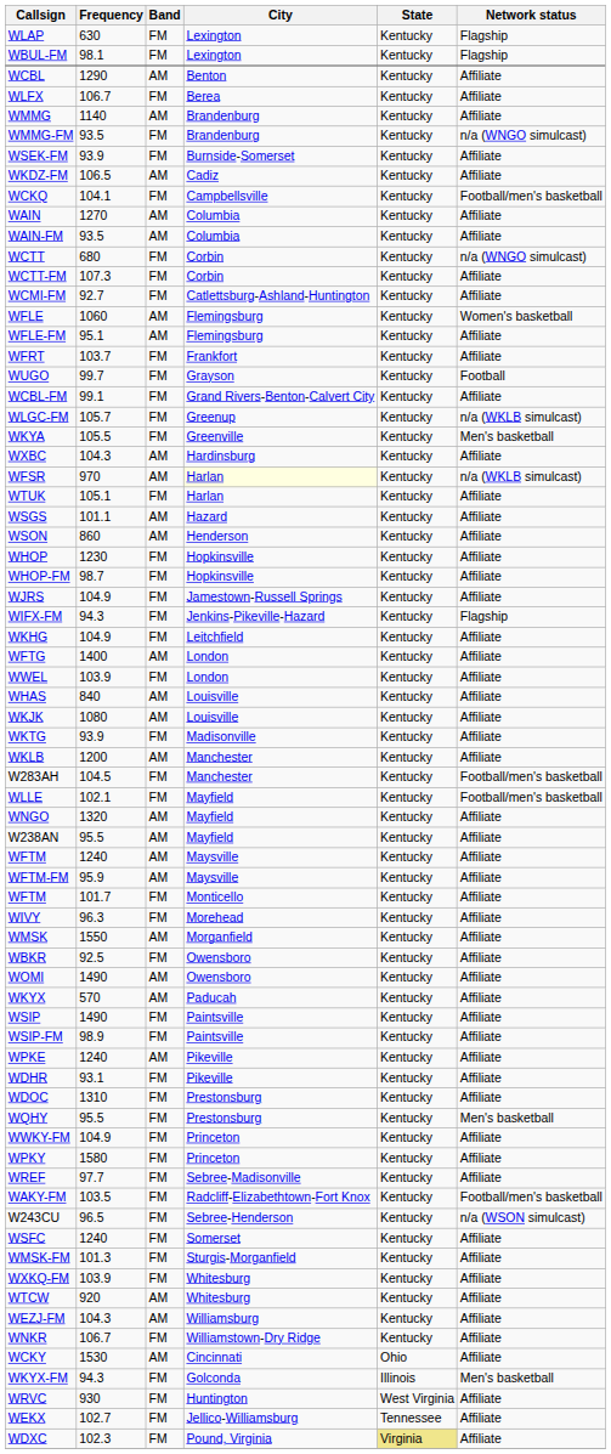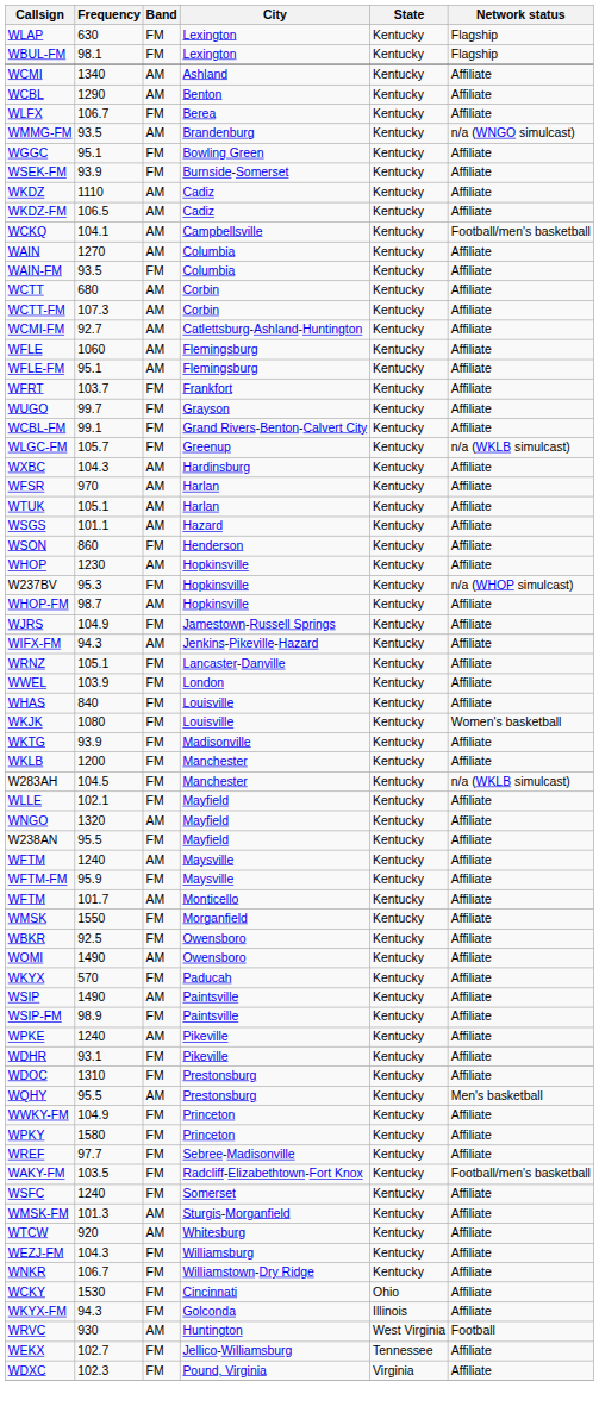+ row: WCMI | 1340 | AM | Ashland | Kentucky | Affiliate
- row: WMMG | 1140 | AM | Brandenburg | Kentucky | Affiliate
WMMG-FM | Band: FM -> AM
+ row: WGGC | 95.1 | FM | Bowling Green | Kentucky | Affiliate
+ row: WKDZ | 1110 | AM | Cadiz | Kentucky | Affiliate
WCKQ | Band: FM -> AM
WAIN-FM | Band: AM -> FM
WCTT | Band: FM -> AM
WCTT | Network status: n/a (WNGO simulcast) -> Affiliate
WCTT-FM | Band: FM -> AM
WCMI-FM | Band: FM -> AM
WFLE | Network status: Women's basketball -> Affiliate
WUGO | Network status: Football -> Affiliate
- row: WKYA | 105.5 | FM | Greenville | Kentucky | Men's basketball
WFSR | City: lightyellow background -> no background
WFSR | Network status: n/a (WKLB simulcast) -> Affiliate
WTUK | Band: FM -> AM
WSON | Band: AM -> FM
WHOP | Band: FM -> AM
+ row: W237BV | 95.3 | FM | Hopkinsville | Kentucky | n/a (WHOP simulcast)
WHOP-FM | Band: FM -> AM
WIFX-FM | Band: FM -> AM
WIFX-FM | Network status: Flagship -> Affiliate
+ row: WRNZ | 105.1 | FM | Lancaster-Danville | Kentucky | Affiliate
- row: WKHG | 104.9 | FM | Leitchfield | Kentucky | Affiliate
- row: WFTG | 1400 | AM | London | Kentucky | Affiliate
WHAS | Band: AM -> FM
WKJK | Band: AM -> FM
WKJK | Network status: Affiliate -> Women's basketball
WKLB | Band: AM -> FM
W283AH | Network status: Football/men's basketball -> n/a (WKLB simulcast)
WLLE | Network status: Football/men's basketball -> Affiliate
W238AN | Band: AM -> FM
WFTM-FM | Band: AM -> FM
WFTM / 101.7 | Band: FM -> AM
- row: WIVY | 96.3 | FM | Morehead | Kentucky | Affiliate
WMSK | Band: AM -> FM
WKYX | Band: AM -> FM
WSIP | Band: FM -> AM
WQHY | Band: FM -> AM
- row: W243CU | 96.5 | FM | Sebree-Henderson | Kentucky | n/a (WSON simulcast)
WMSK-FM | Band: FM -> AM
- row: WXKQ-FM | 103.9 | FM | Whitesburg | Kentucky | Affiliate
WEZJ-FM | Band: AM -> FM
WCKY | Band: AM -> FM
WKYX-FM | Network status: Men's basketball -> Affiliate
WRVC | Band: FM -> AM
WRVC | Network status: Affiliate -> Football
WDXC | State: khaki background -> no background
